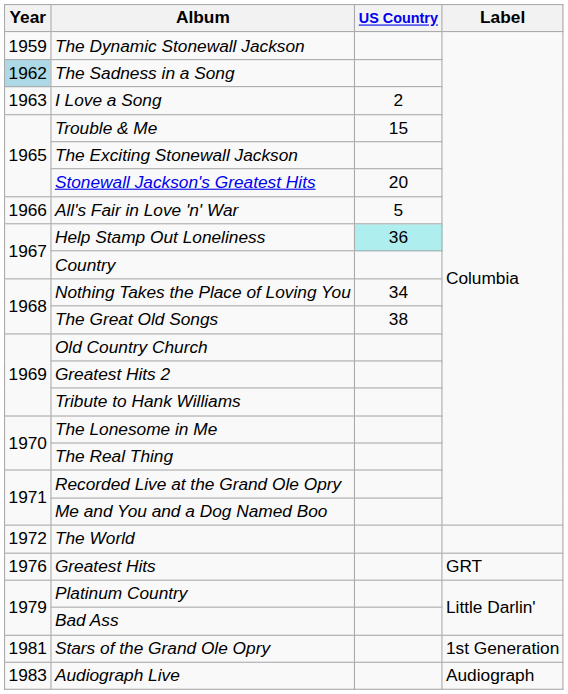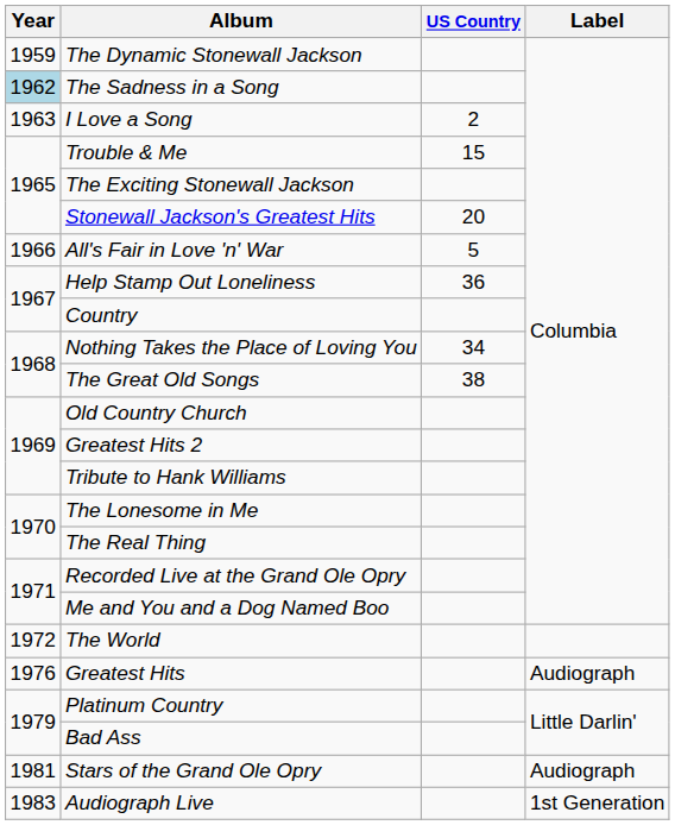Help Stamp Out Loneliness | US Country: paleturquoise background -> no background
Greatest Hits | Label: GRT -> Audiograph
Stars of the Grand Ole Opry | Label: 1st Generation -> Audiograph
Audiograph Live | Label: Audiograph -> 1st Generation
